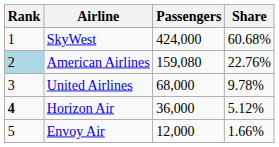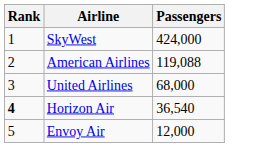- column: Share | 60.68% | 22.76% | 9.78% | 5.12% | 1.66%
American Airlines | Rank: lightblue background -> no background
American Airlines | Passengers: 159,080 -> 119,088
Horizon Air | Passengers: 36,000 -> 36,540
